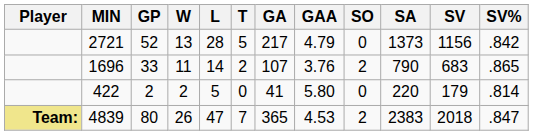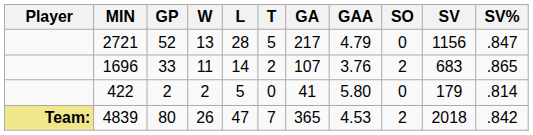- column: SA | 1373 | 790 | 220 | 2383
2721 | SV%: .842 -> .847
4839 | SV%: .847 -> .842
